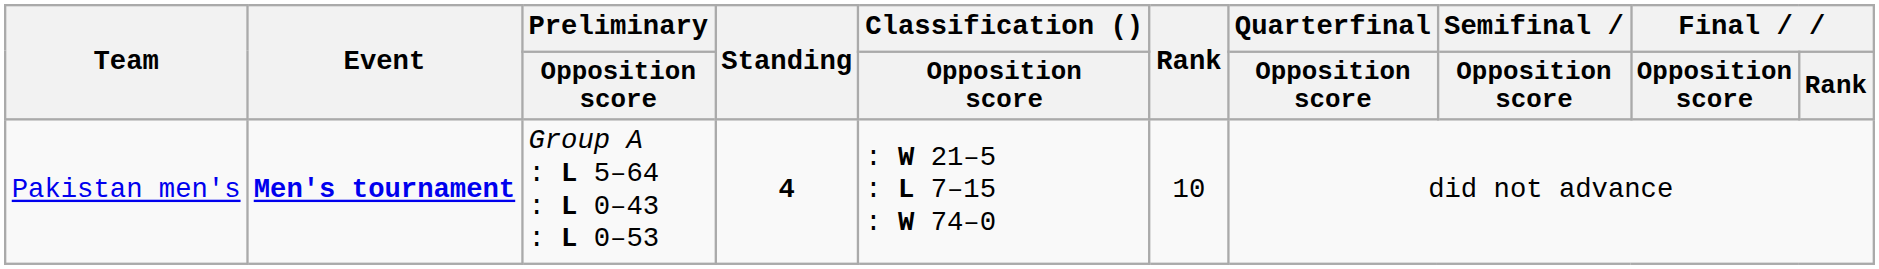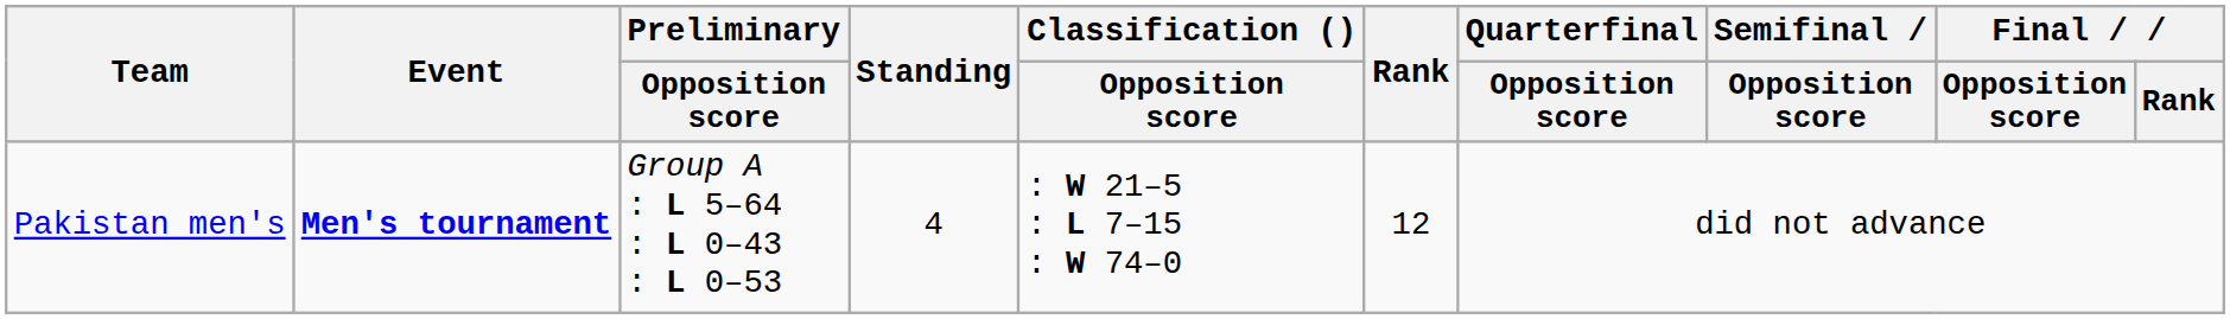Pakistan men's | Standing: bold -> normal
Pakistan men's | Rank: 10 -> 12
